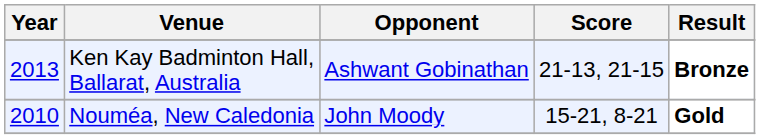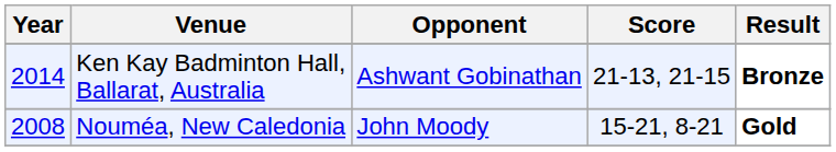Ken Kay Badminton Hall, Ballarat, Australia | Year: 2013 -> 2014
Nouméa, New Caledonia | Year: 2010 -> 2008
